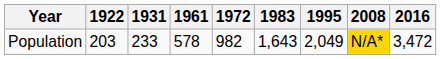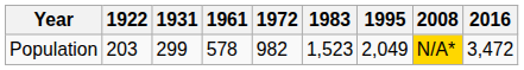Population | 1931: 233 -> 299
Population | 1983: 1,643 -> 1,523
